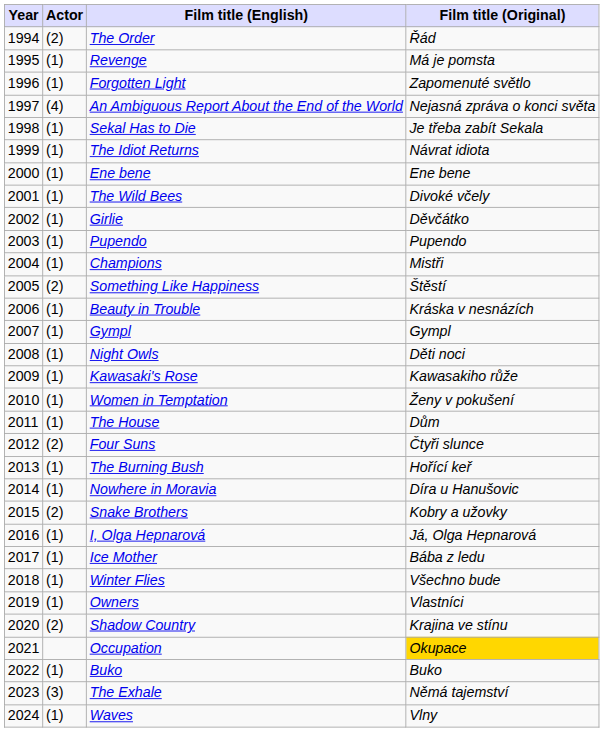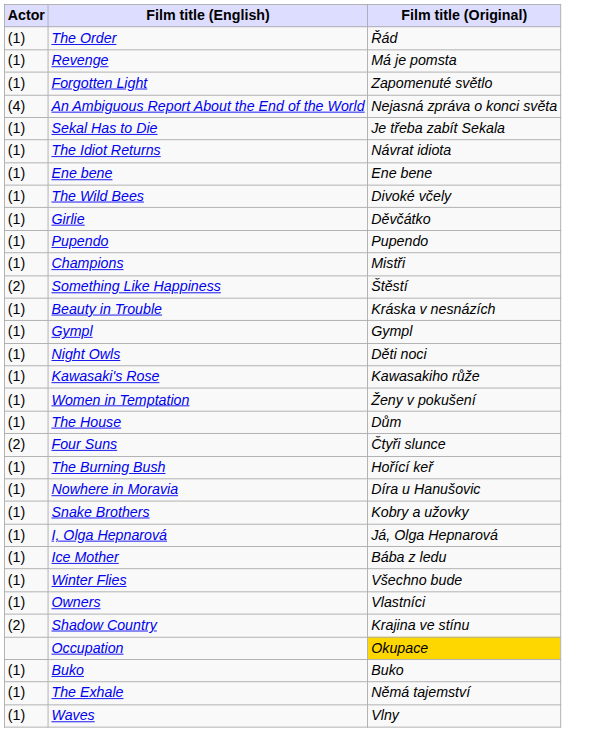- column: Year | 1994 | 1995 | 1996 | 1997 | 1998 | 1999 | 2000 | 2001 | 2002 | 2003 | 2004 | 2005 | 2006 | 2007 | 2008 | 2009 | 2010 | 2011 | 2012 | 2013 | 2014 | 2015 | 2016 | 2017 | 2018 | 2019 | 2020 | 2021 | 2022 | 2023 | 2024
The Order | Actor: (2) -> (1)
Snake Brothers | Actor: (2) -> (1)
The Exhale | Actor: (3) -> (1)
